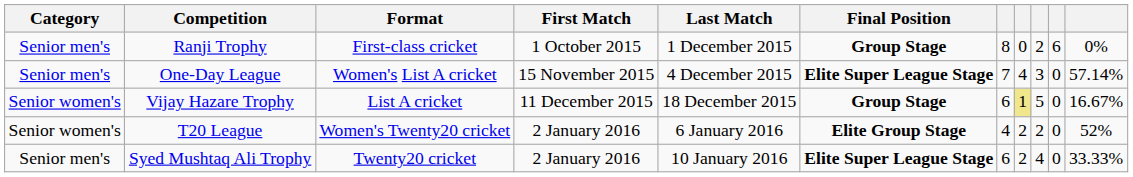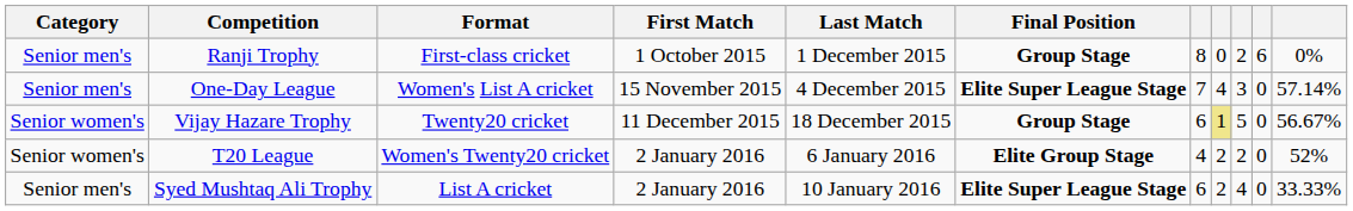Vijay Hazare Trophy | Format: List A cricket -> Twenty20 cricket
Vijay Hazare Trophy | column 11: 16.67% -> 56.67%
Syed Mushtaq Ali Trophy | Format: Twenty20 cricket -> List A cricket
